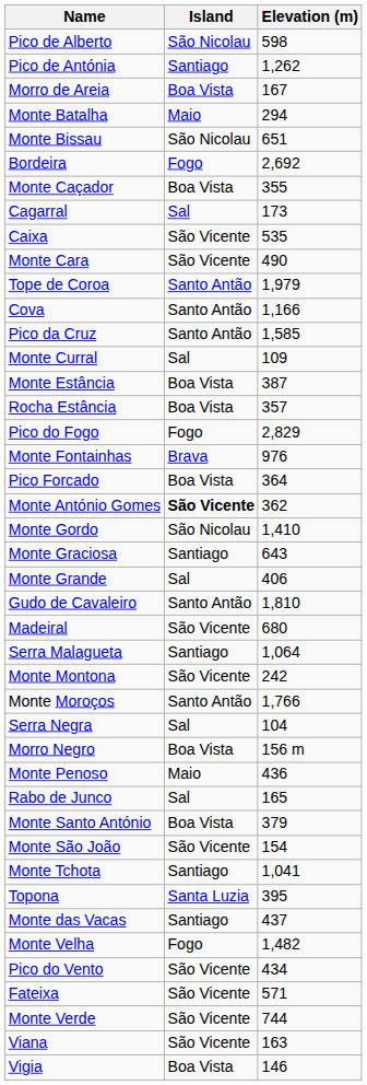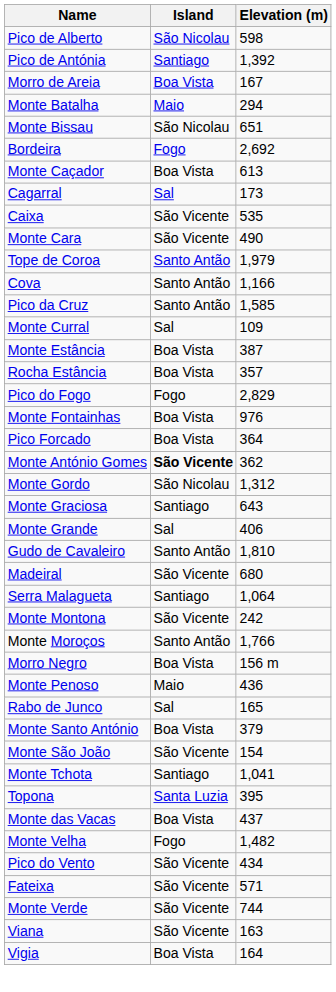Pico de Antónia | Elevation (m): 1,262 -> 1,392
Monte Caçador | Elevation (m): 355 -> 613
Monte Fontainhas | Island: Brava -> Boa Vista
Monte Gordo | Elevation (m): 1,410 -> 1,312
- row: Serra Negra | Sal | 104
Monte das Vacas | Island: Santiago -> Boa Vista
Vigia | Elevation (m): 146 -> 164
